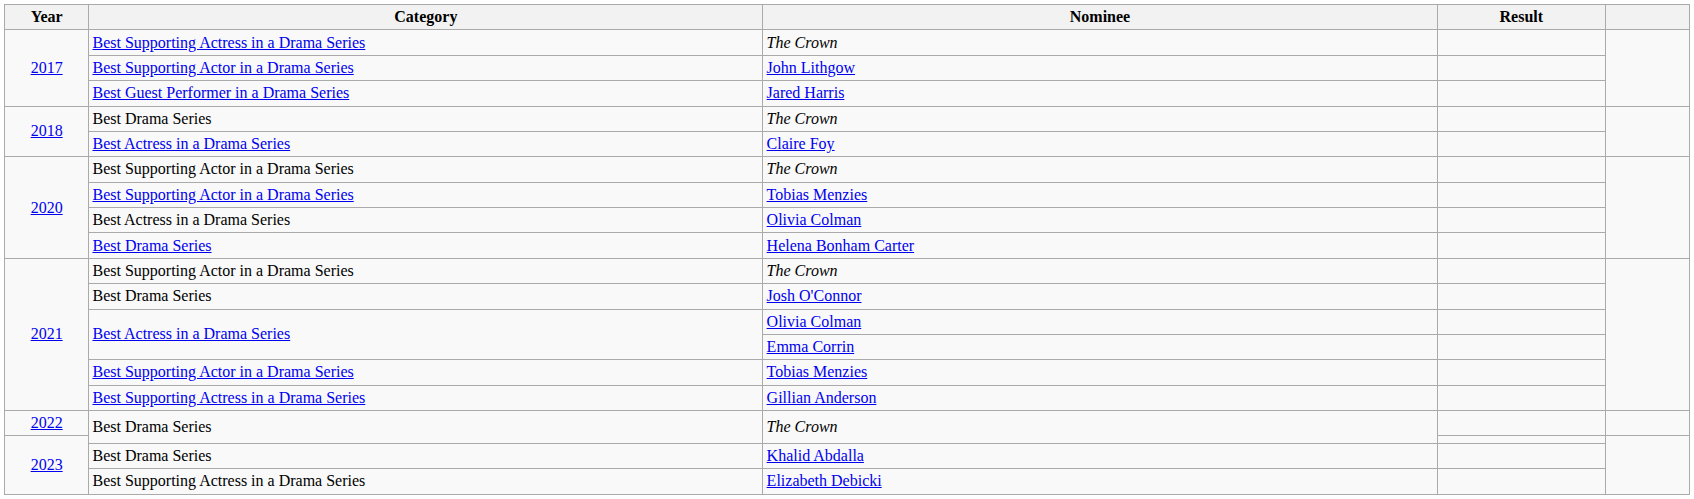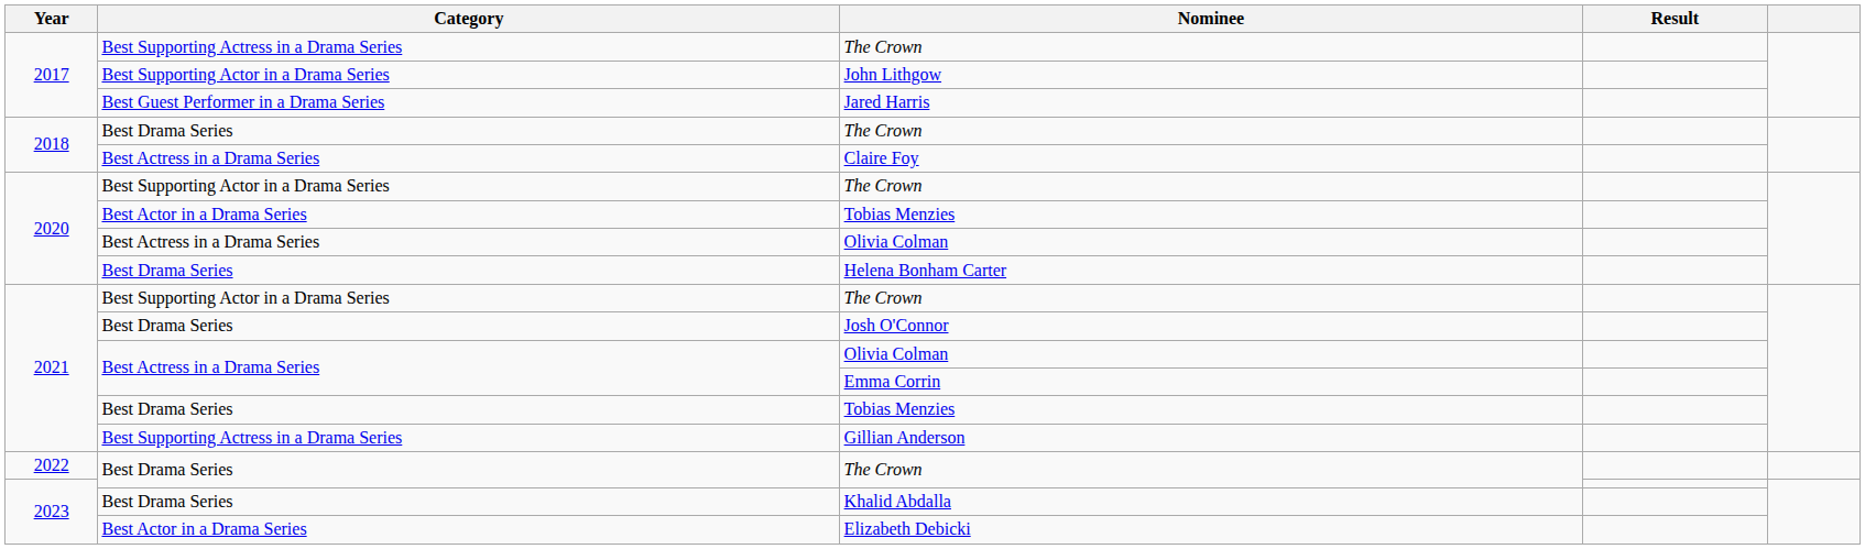2020 / Tobias Menzies | Category: Best Supporting Actor in a Drama Series -> Best Actor in a Drama Series
2021 / Tobias Menzies | Category: Best Supporting Actor in a Drama Series -> Best Drama Series
Elizabeth Debicki | Category: Best Supporting Actress in a Drama Series -> Best Actor in a Drama Series
